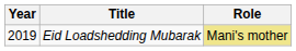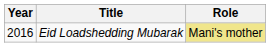Eid Loadshedding Mubarak | Year: 2019 -> 2016
